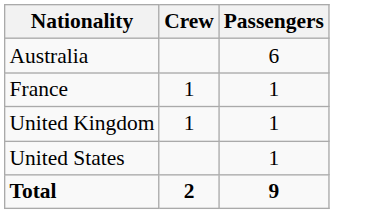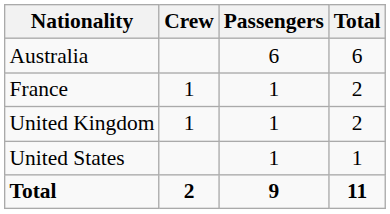+ column: Total | 6 | 2 | 2 | 1 | 11
